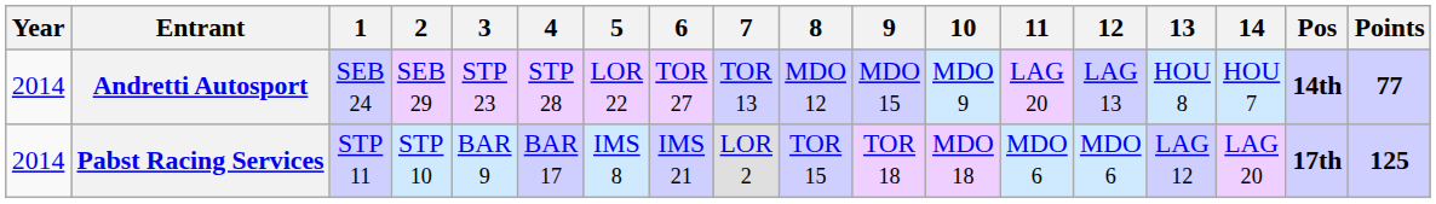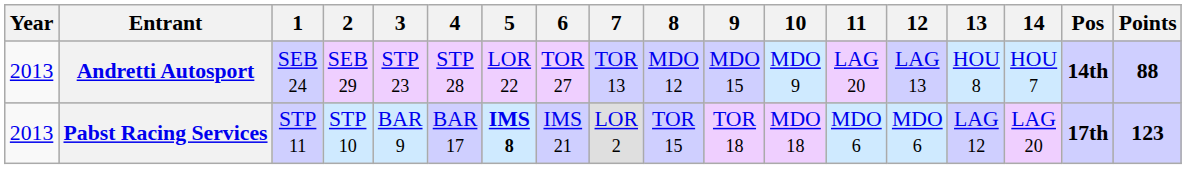Andretti Autosport | Year: 2014 -> 2013
Andretti Autosport | Points: 77 -> 88
Pabst Racing Services | Year: 2014 -> 2013
Pabst Racing Services | 5: normal -> bold
Pabst Racing Services | Points: 125 -> 123
